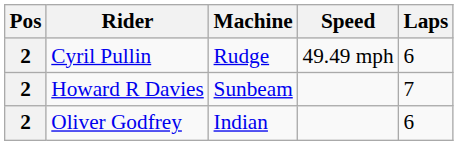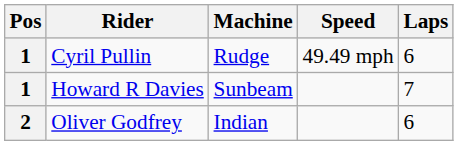Cyril Pullin | Pos: 2 -> 1
Howard R Davies | Pos: 2 -> 1
